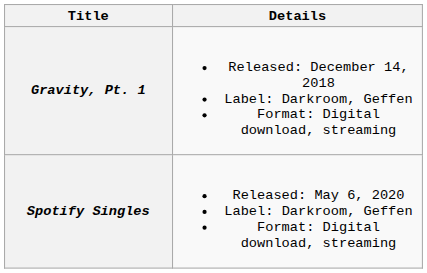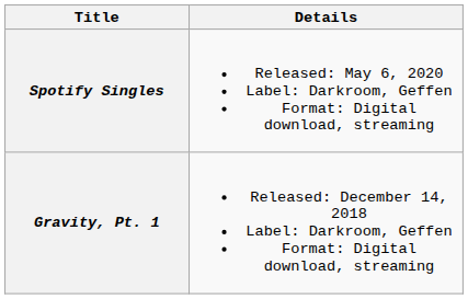rows swapped: Gravity, Pt. 1 <-> Spotify Singles
